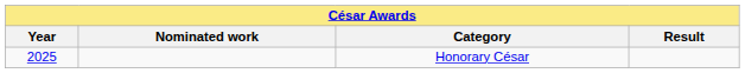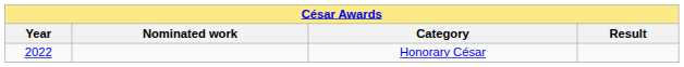Honorary César | Year: 2025 -> 2022
